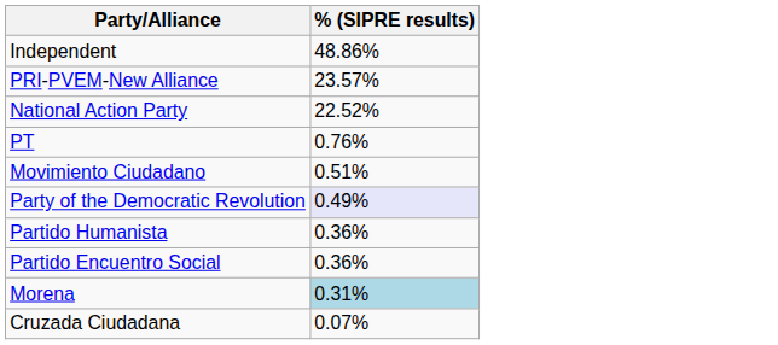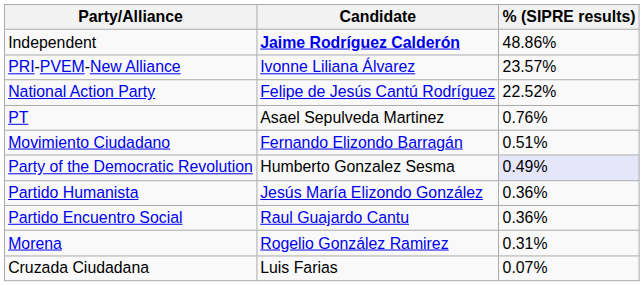+ column: Candidate | Jaime Rodríguez Calderón | Ivonne Liliana Álvarez | Felipe de Jesús Cantú Rodríguez | Asael Sepulveda Martinez | Fernando Elizondo Barragán | Humberto Gonzalez Sesma | Jesús María Elizondo González | Raul Guajardo Cantu | Rogelio González Ramirez | Luis Farias
Morena | % (SIPRE results): lightblue background -> no background
